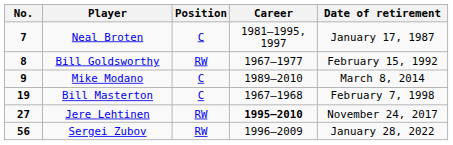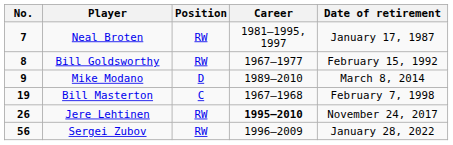Neal Broten | Position: C -> RW
Mike Modano | Position: C -> D
Jere Lehtinen | No.: 27 -> 26
